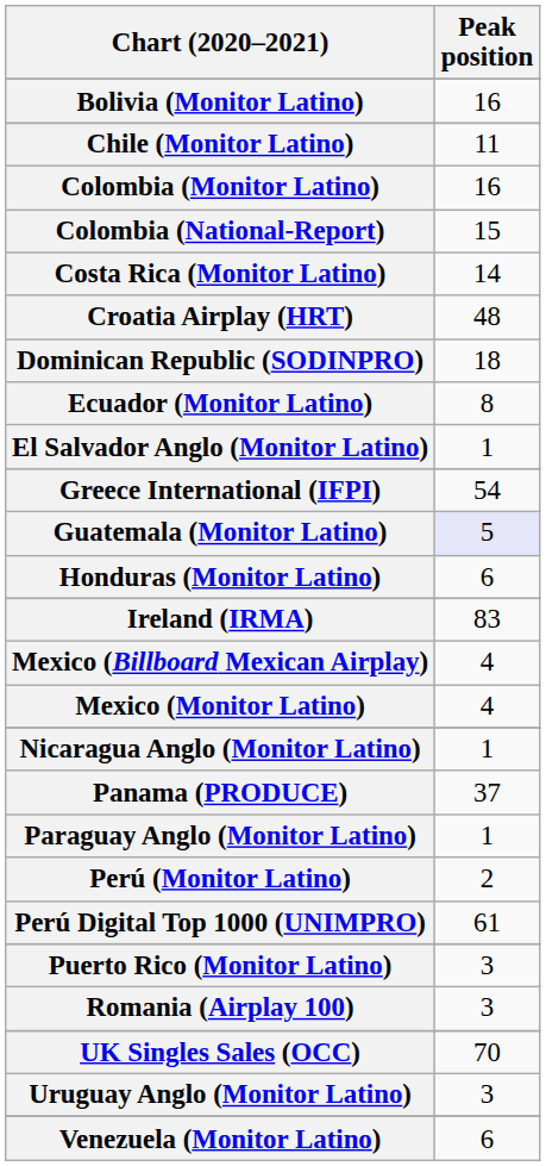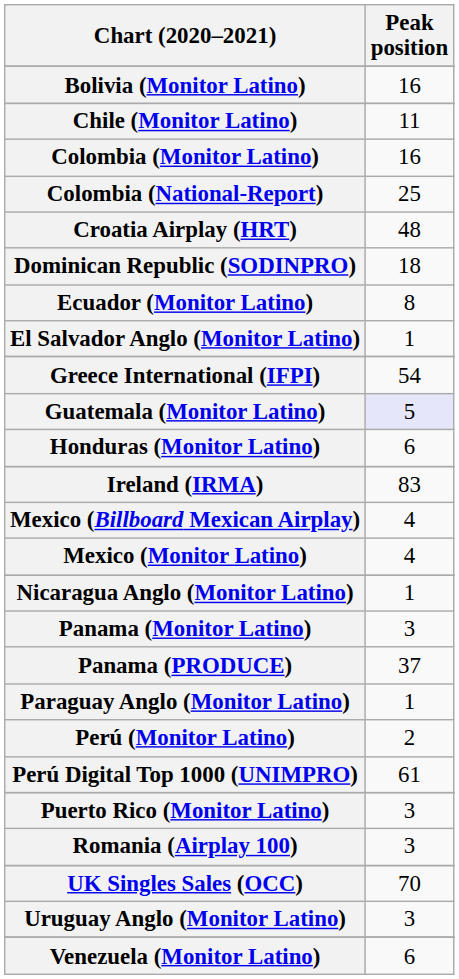Colombia (National-Report) | Peak position: 15 -> 25
- row: Costa Rica (Monitor Latino) | 14
+ row: Panama (Monitor Latino) | 3
